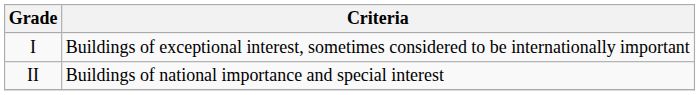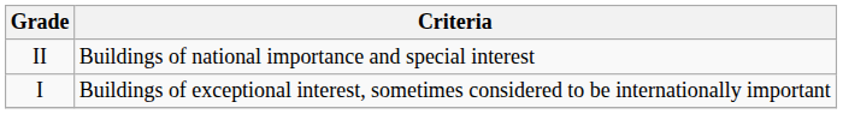rows swapped: I <-> II
